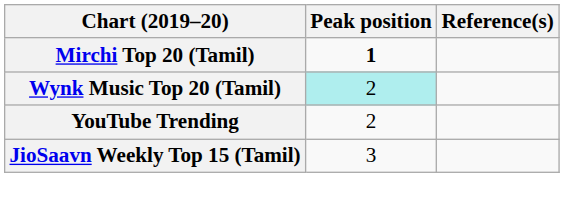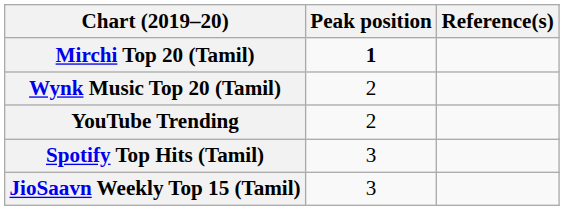Wynk Music Top 20 (Tamil) | Peak position: paleturquoise background -> no background
+ row: Spotify Top Hits (Tamil) | 3
